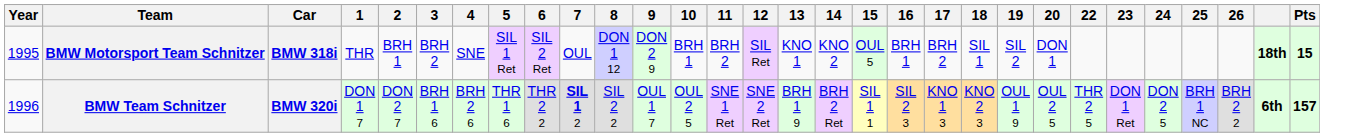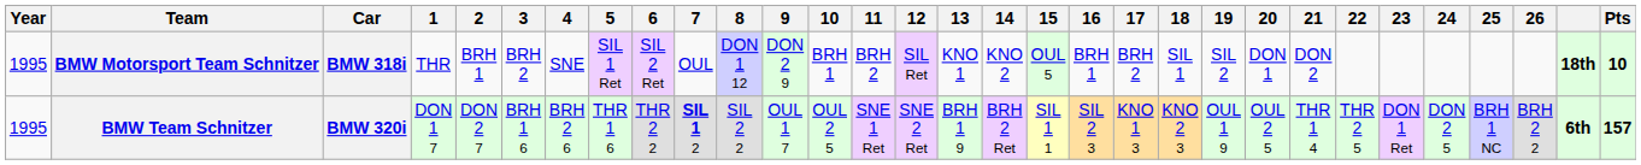+ column: 21 | DON 2 | THR 1 4
BMW Motorsport Team Schnitzer | Pts: 15 -> 10
BMW Team Schnitzer | Year: 1996 -> 1995
